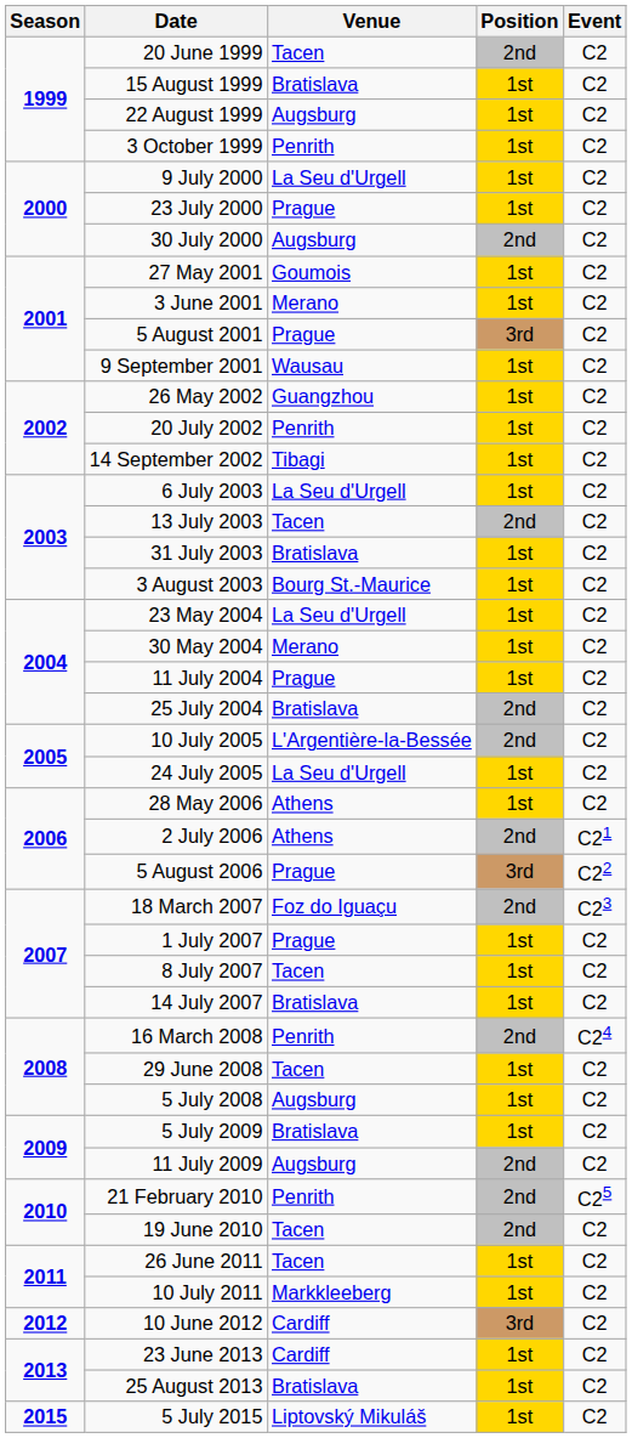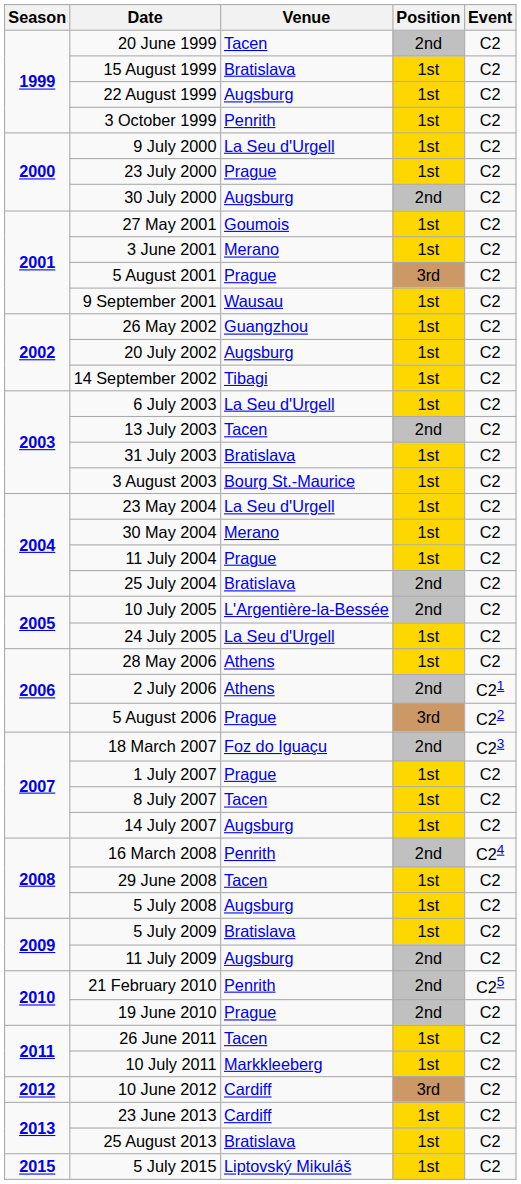20 July 2002 | Venue: Penrith -> Augsburg
14 July 2007 | Venue: Bratislava -> Augsburg
19 June 2010 | Venue: Tacen -> Prague
